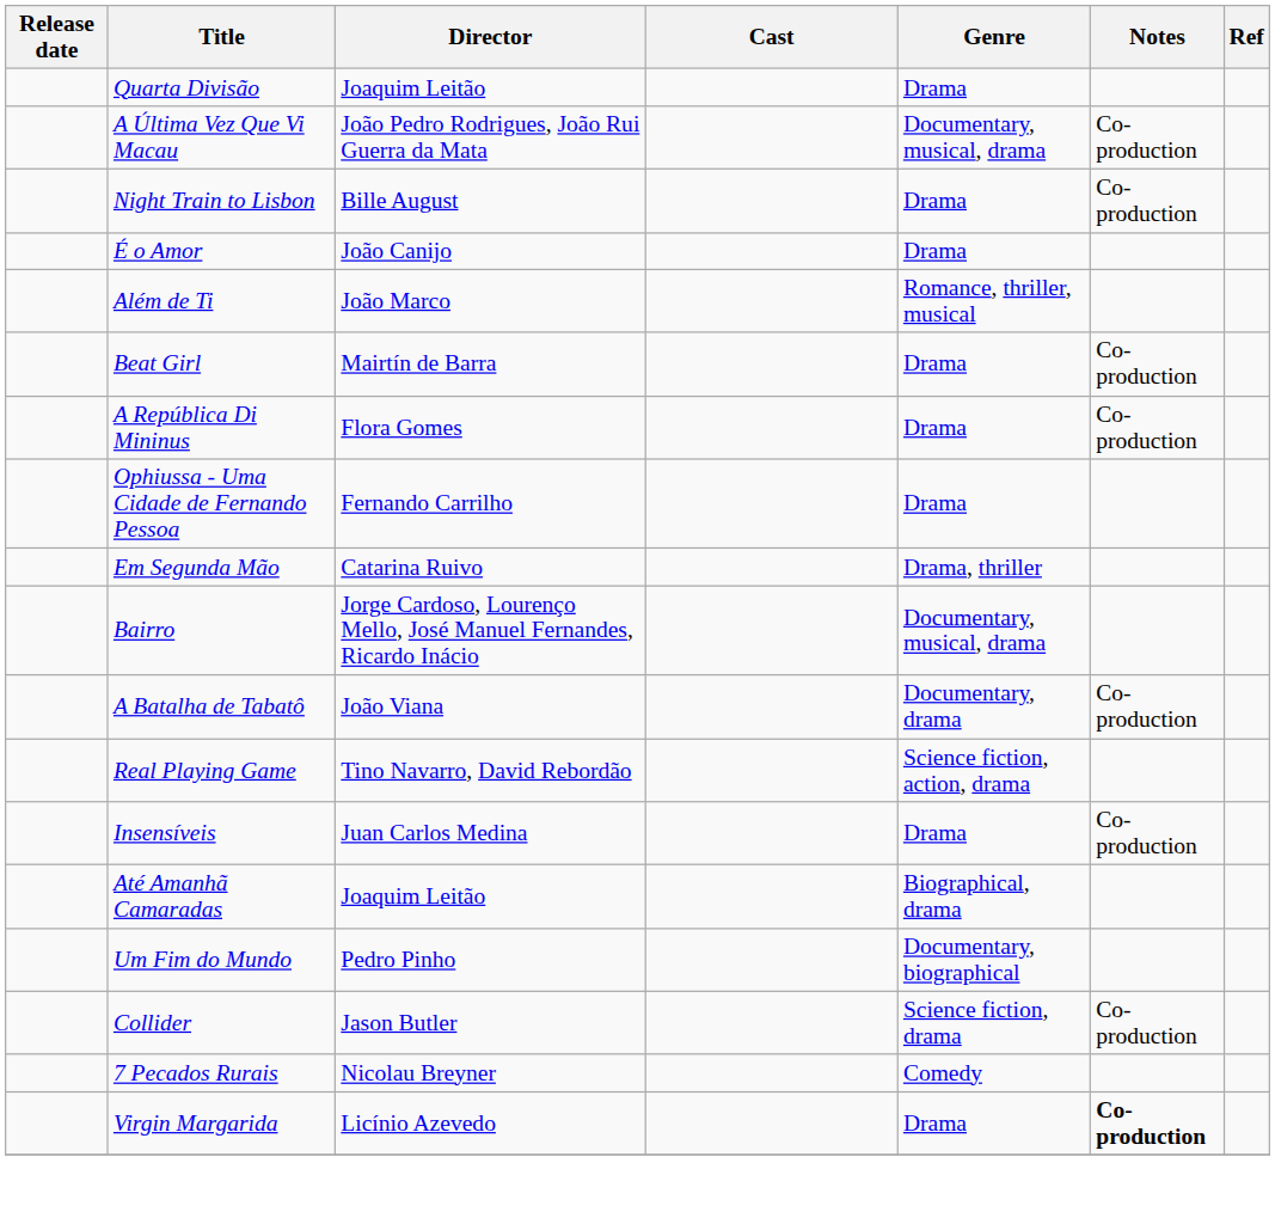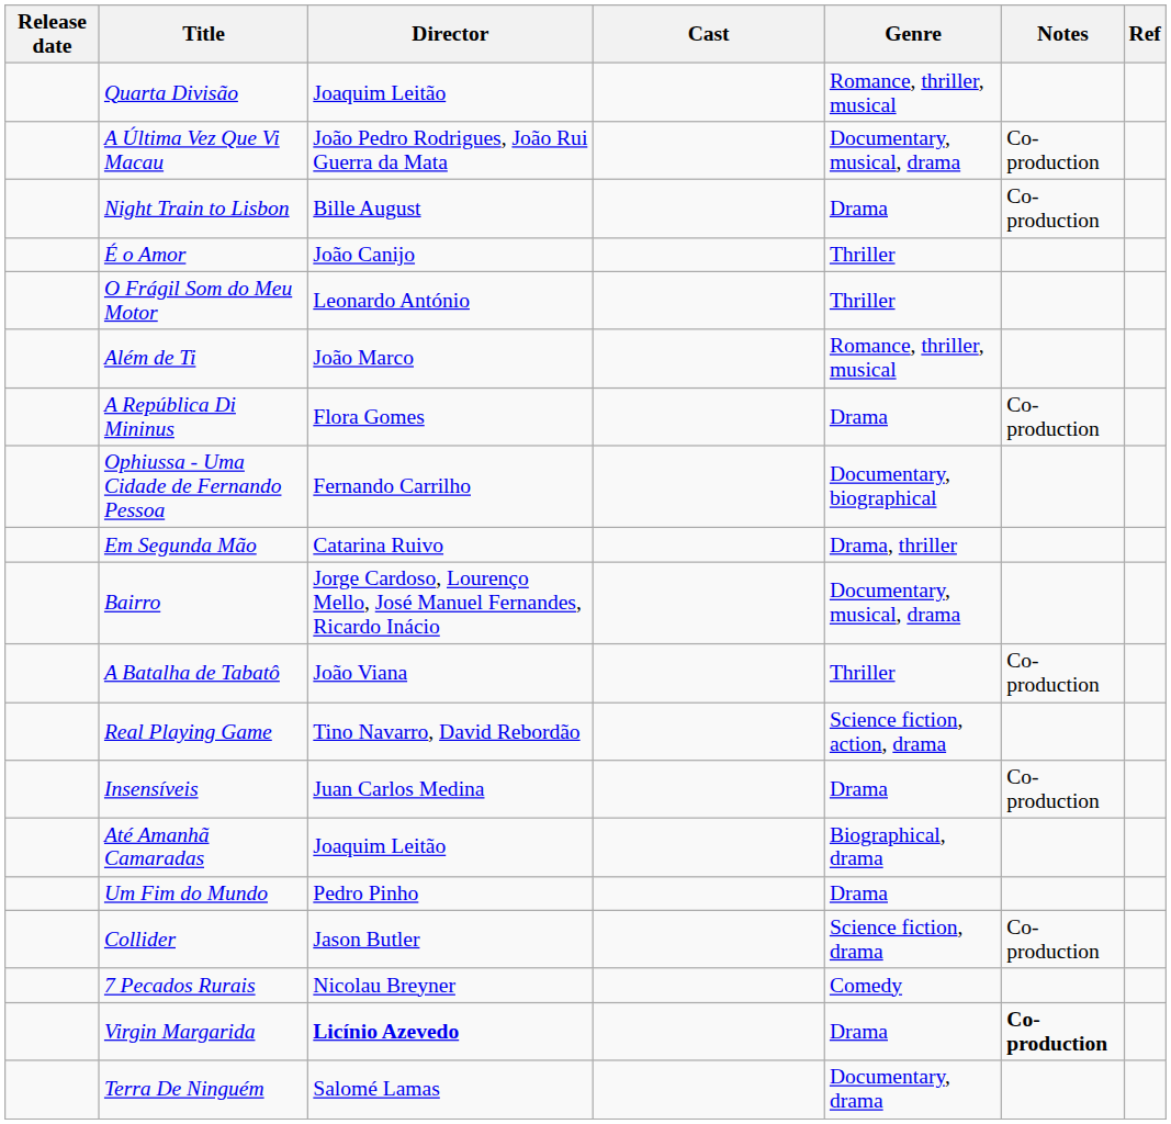Quarta Divisão | Genre: Drama -> Romance, thriller, musical
É o Amor | Genre: Drama -> Thriller
+ row: O Frágil Som do Meu Motor | Leonardo António | Thriller
- row: Beat Girl | Mairtín de Barra | Drama | Co-production
Ophiussa - Uma Cidade de Fernando Pessoa | Genre: Drama -> Documentary, biographical
A Batalha de Tabatô | Genre: Documentary, drama -> Thriller
Um Fim do Mundo | Genre: Documentary, biographical -> Drama
Virgin Margarida | Director: normal -> bold
+ row: Terra De Ninguém | Salomé Lamas | Documentary, drama
